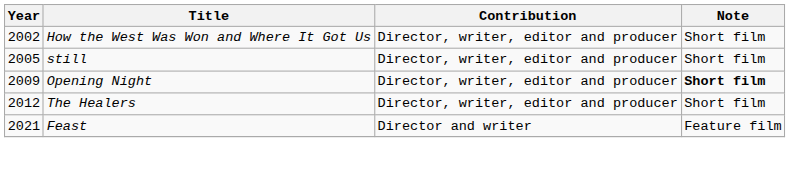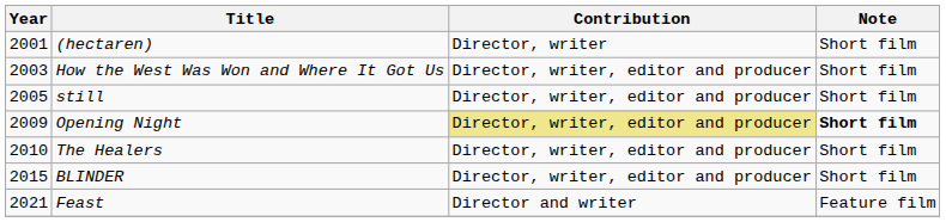+ row: 2001 | (hectaren) | Director, writer | Short film
How the West Was Won and Where It Got Us | Year: 2002 -> 2003
Opening Night | Contribution: no background -> khaki background
The Healers | Year: 2012 -> 2010
+ row: 2015 | BLINDER | Director, writer, editor and producer | Short film
